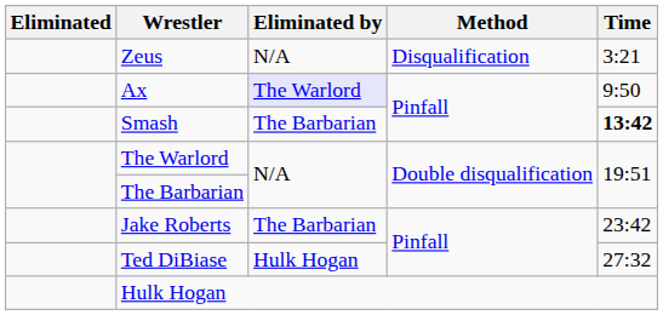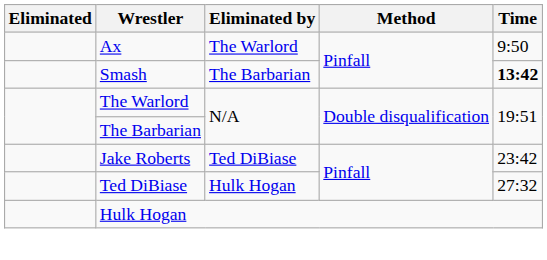- row: Zeus | N/A | Disqualification | 3:21
Ax | Eliminated by: lavender background -> no background
Jake Roberts | Eliminated by: The Barbarian -> Ted DiBiase
